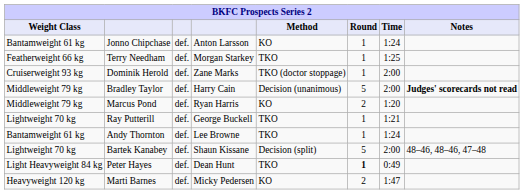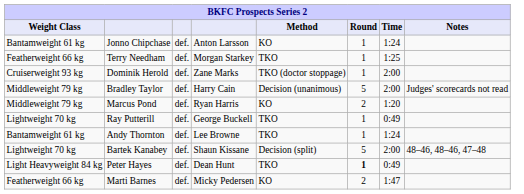Bradley Taylor | Notes: bold -> normal
Ray Putterill | Time: 1:21 -> 0:49
Marti Barnes | Weight Class: Heavyweight 120 kg -> Featherweight 66 kg
